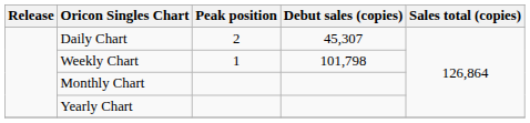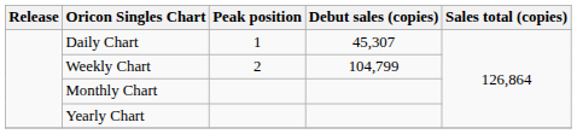Daily Chart | Peak position: 2 -> 1
Weekly Chart | Peak position: 1 -> 2
Weekly Chart | Debut sales (copies): 101,798 -> 104,799
